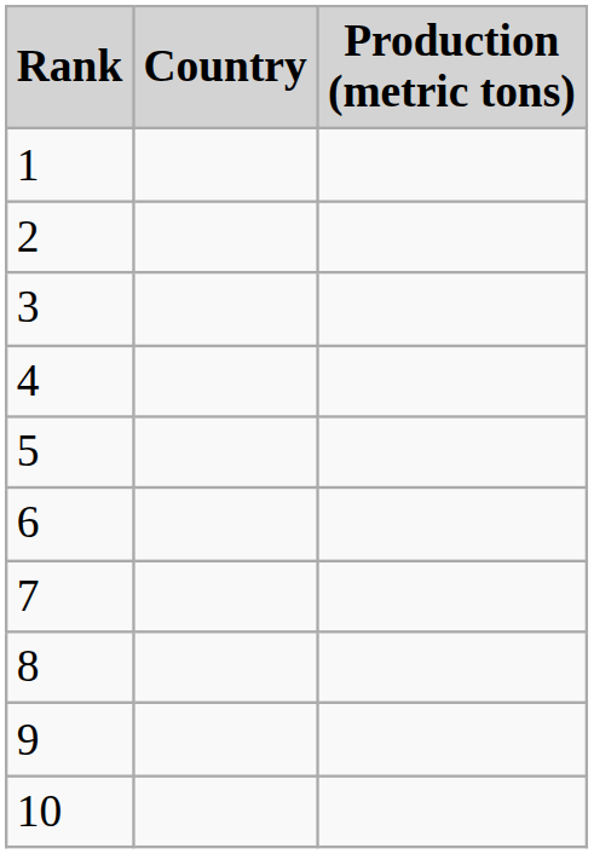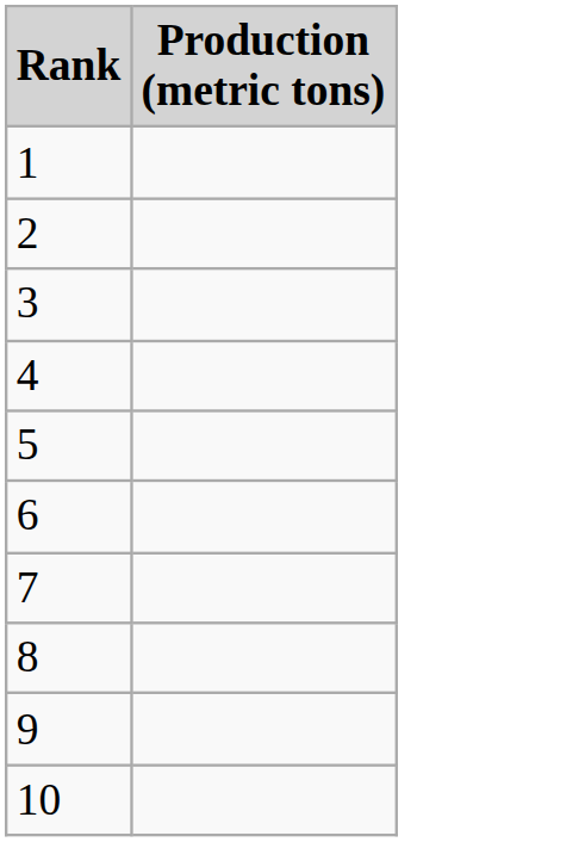- column: Country
